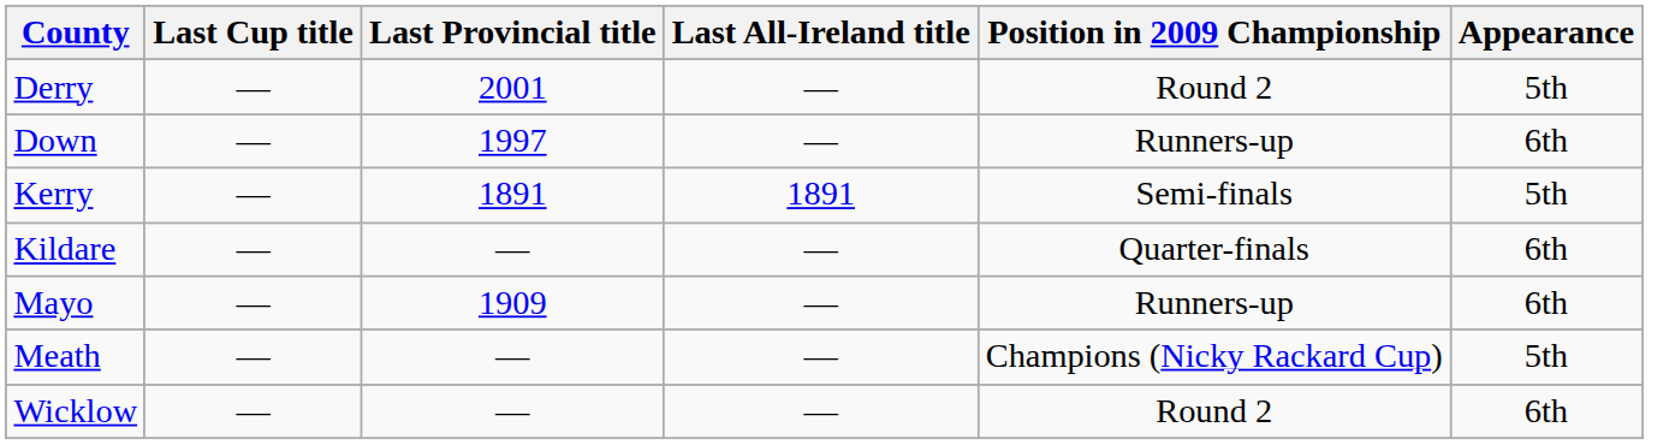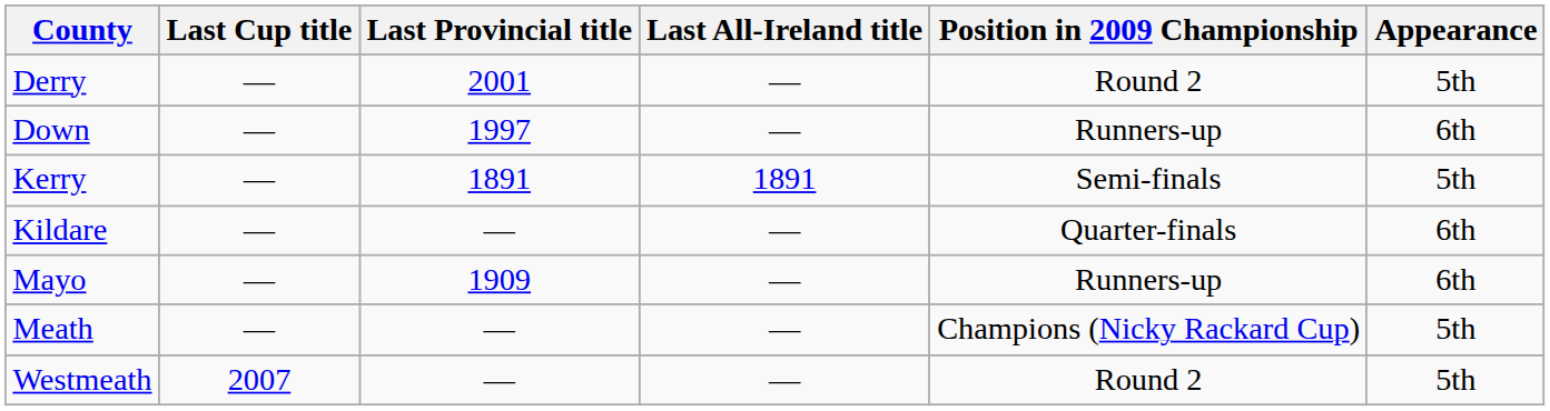+ row: Westmeath | 2007 | — | — | Round 2 | 5th
- row: Wicklow | — | — | — | Round 2 | 6th
